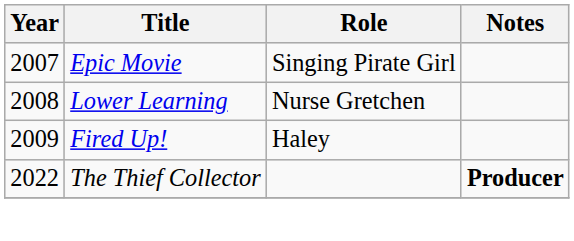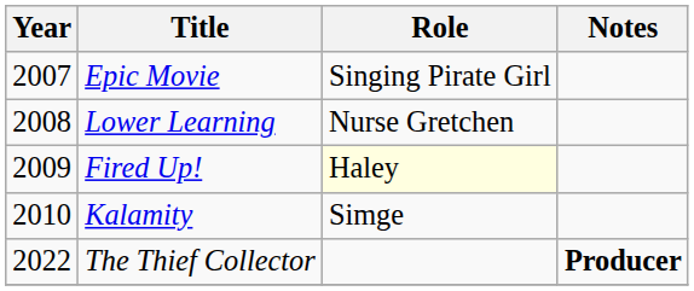Fired Up! | Role: no background -> lightyellow background
+ row: 2010 | Kalamity | Simge
